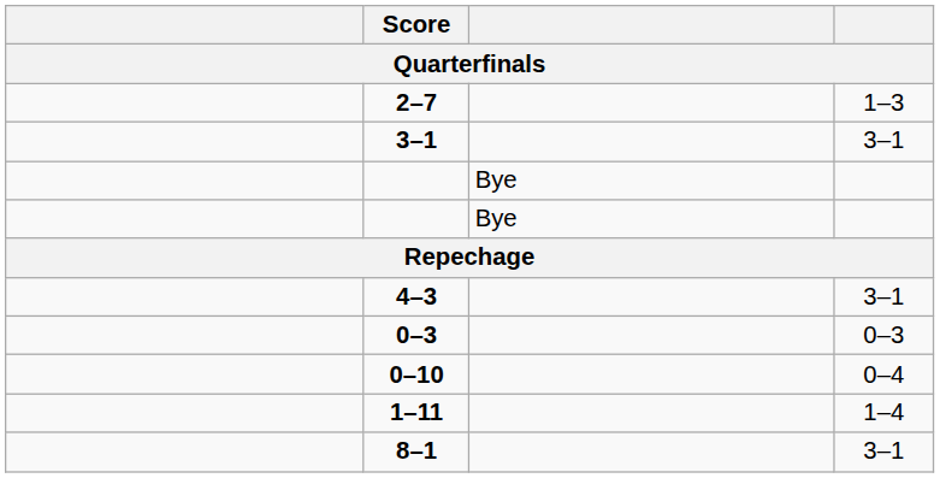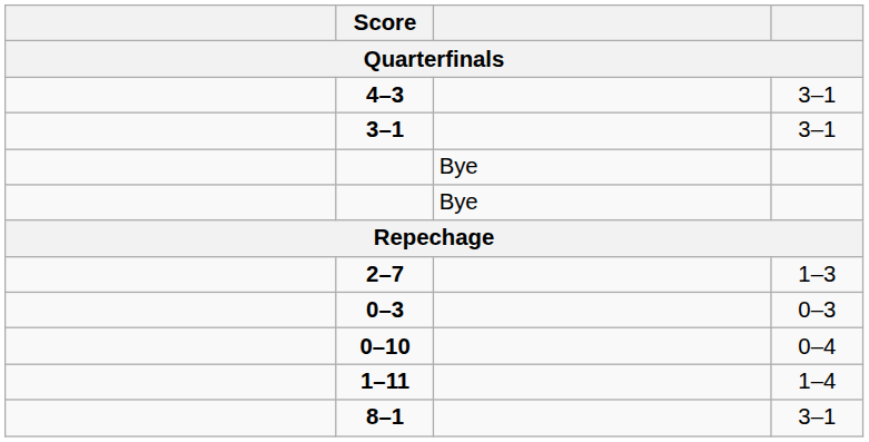rows swapped: 4–3 <-> 2–7
